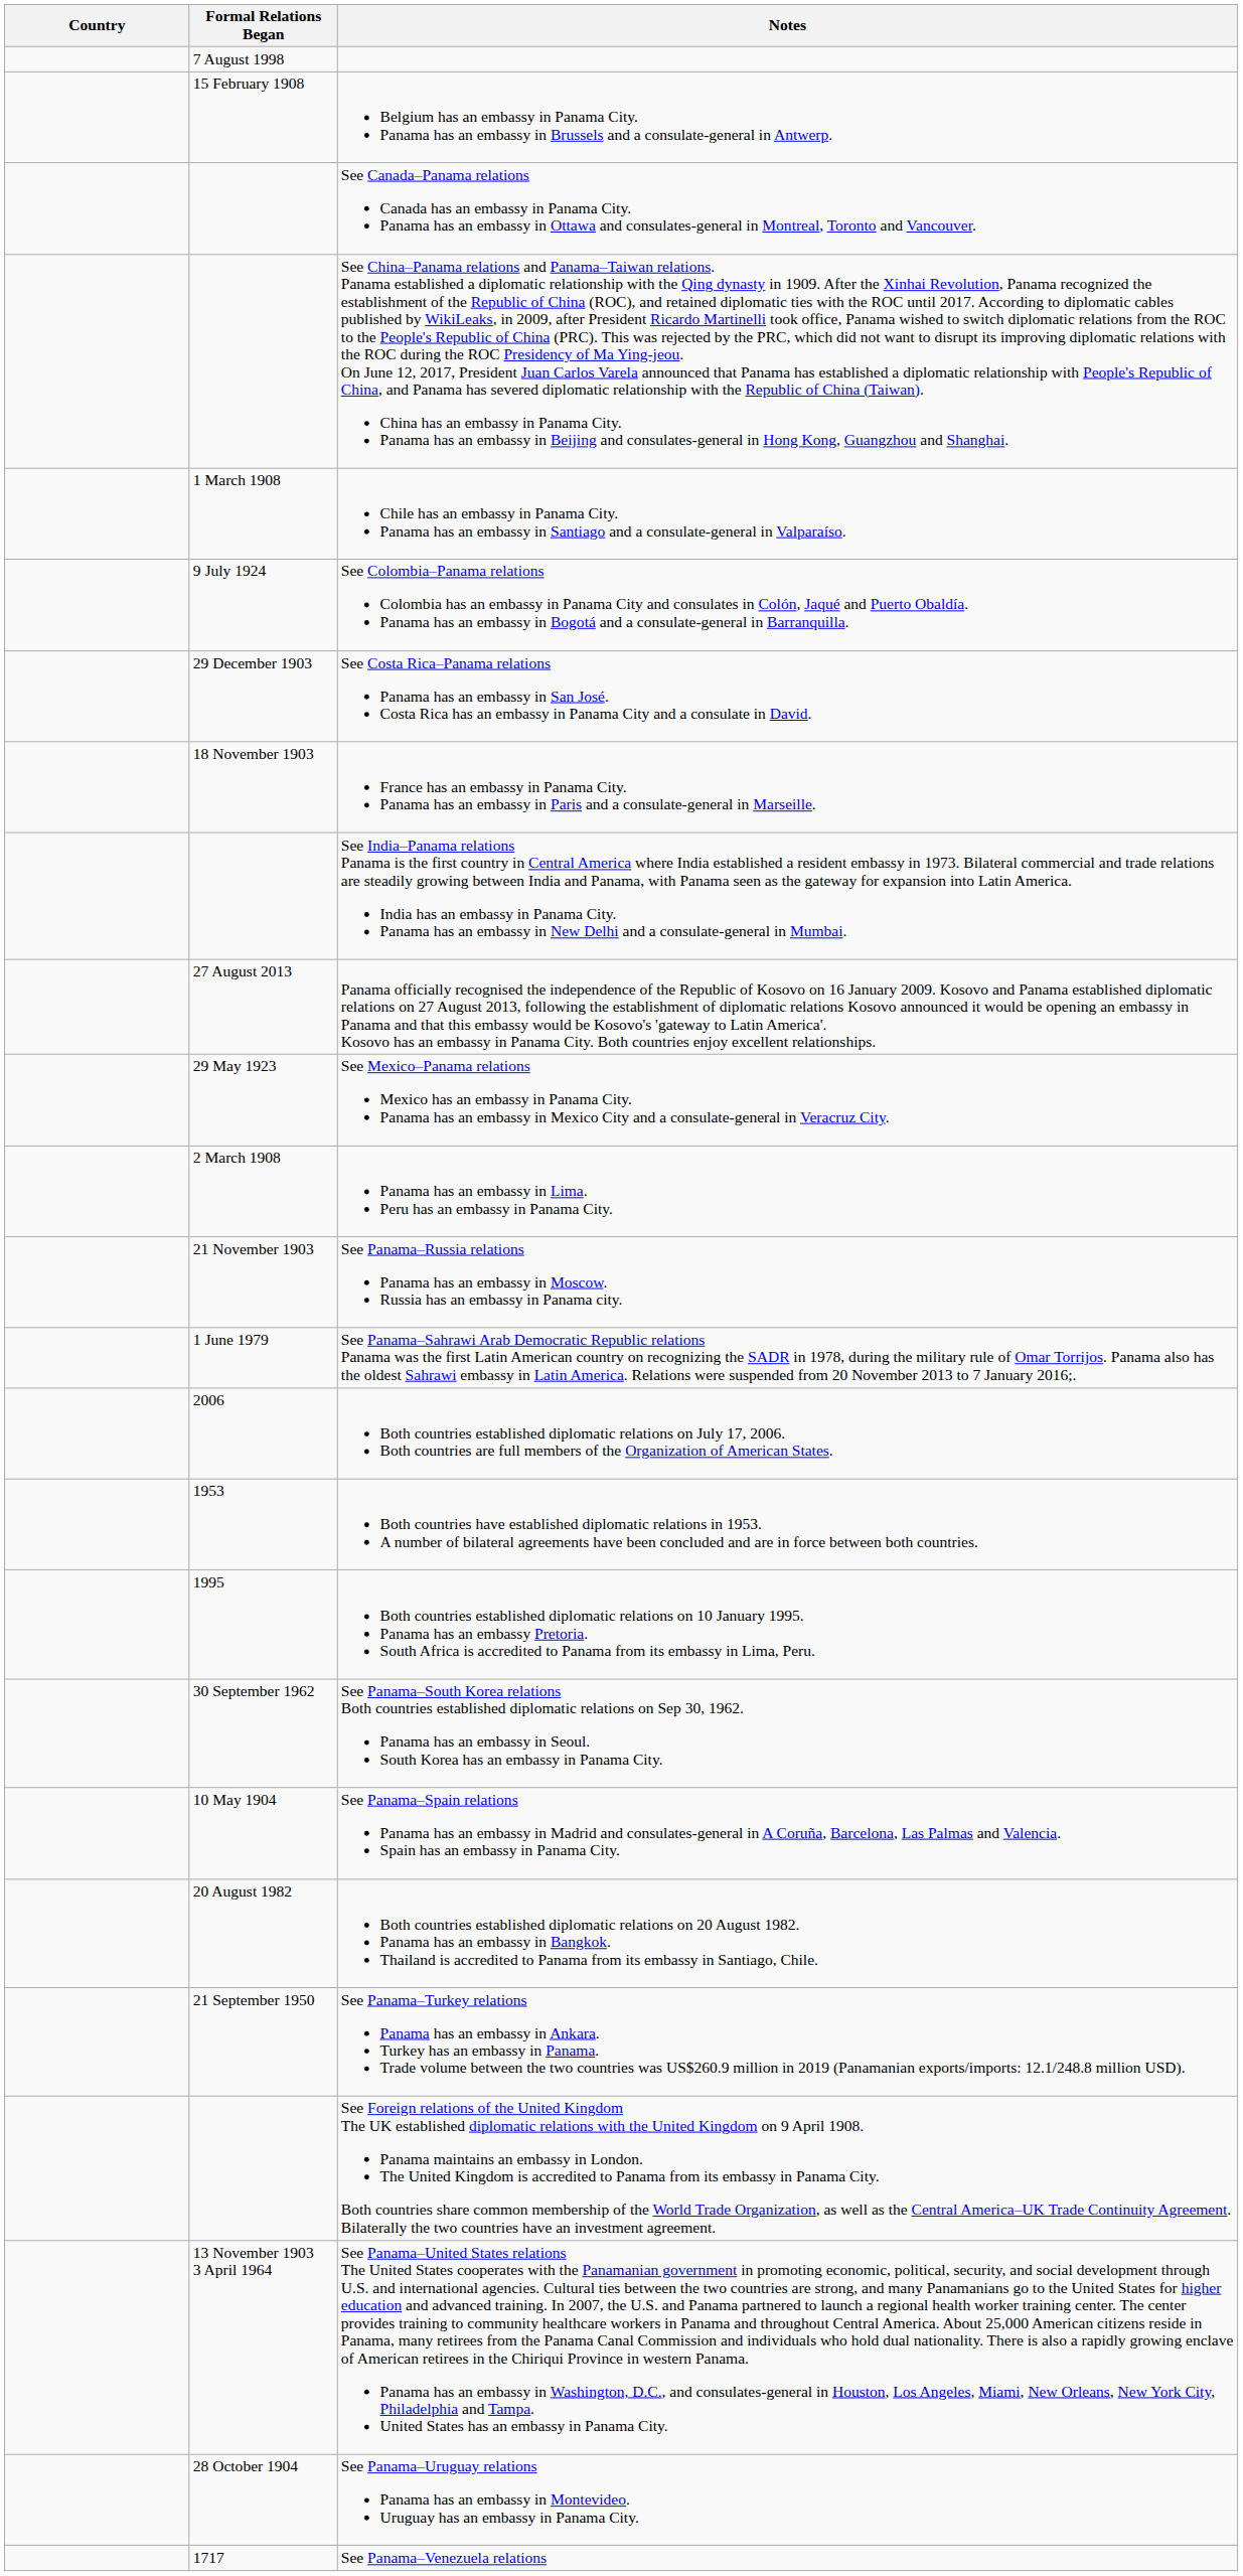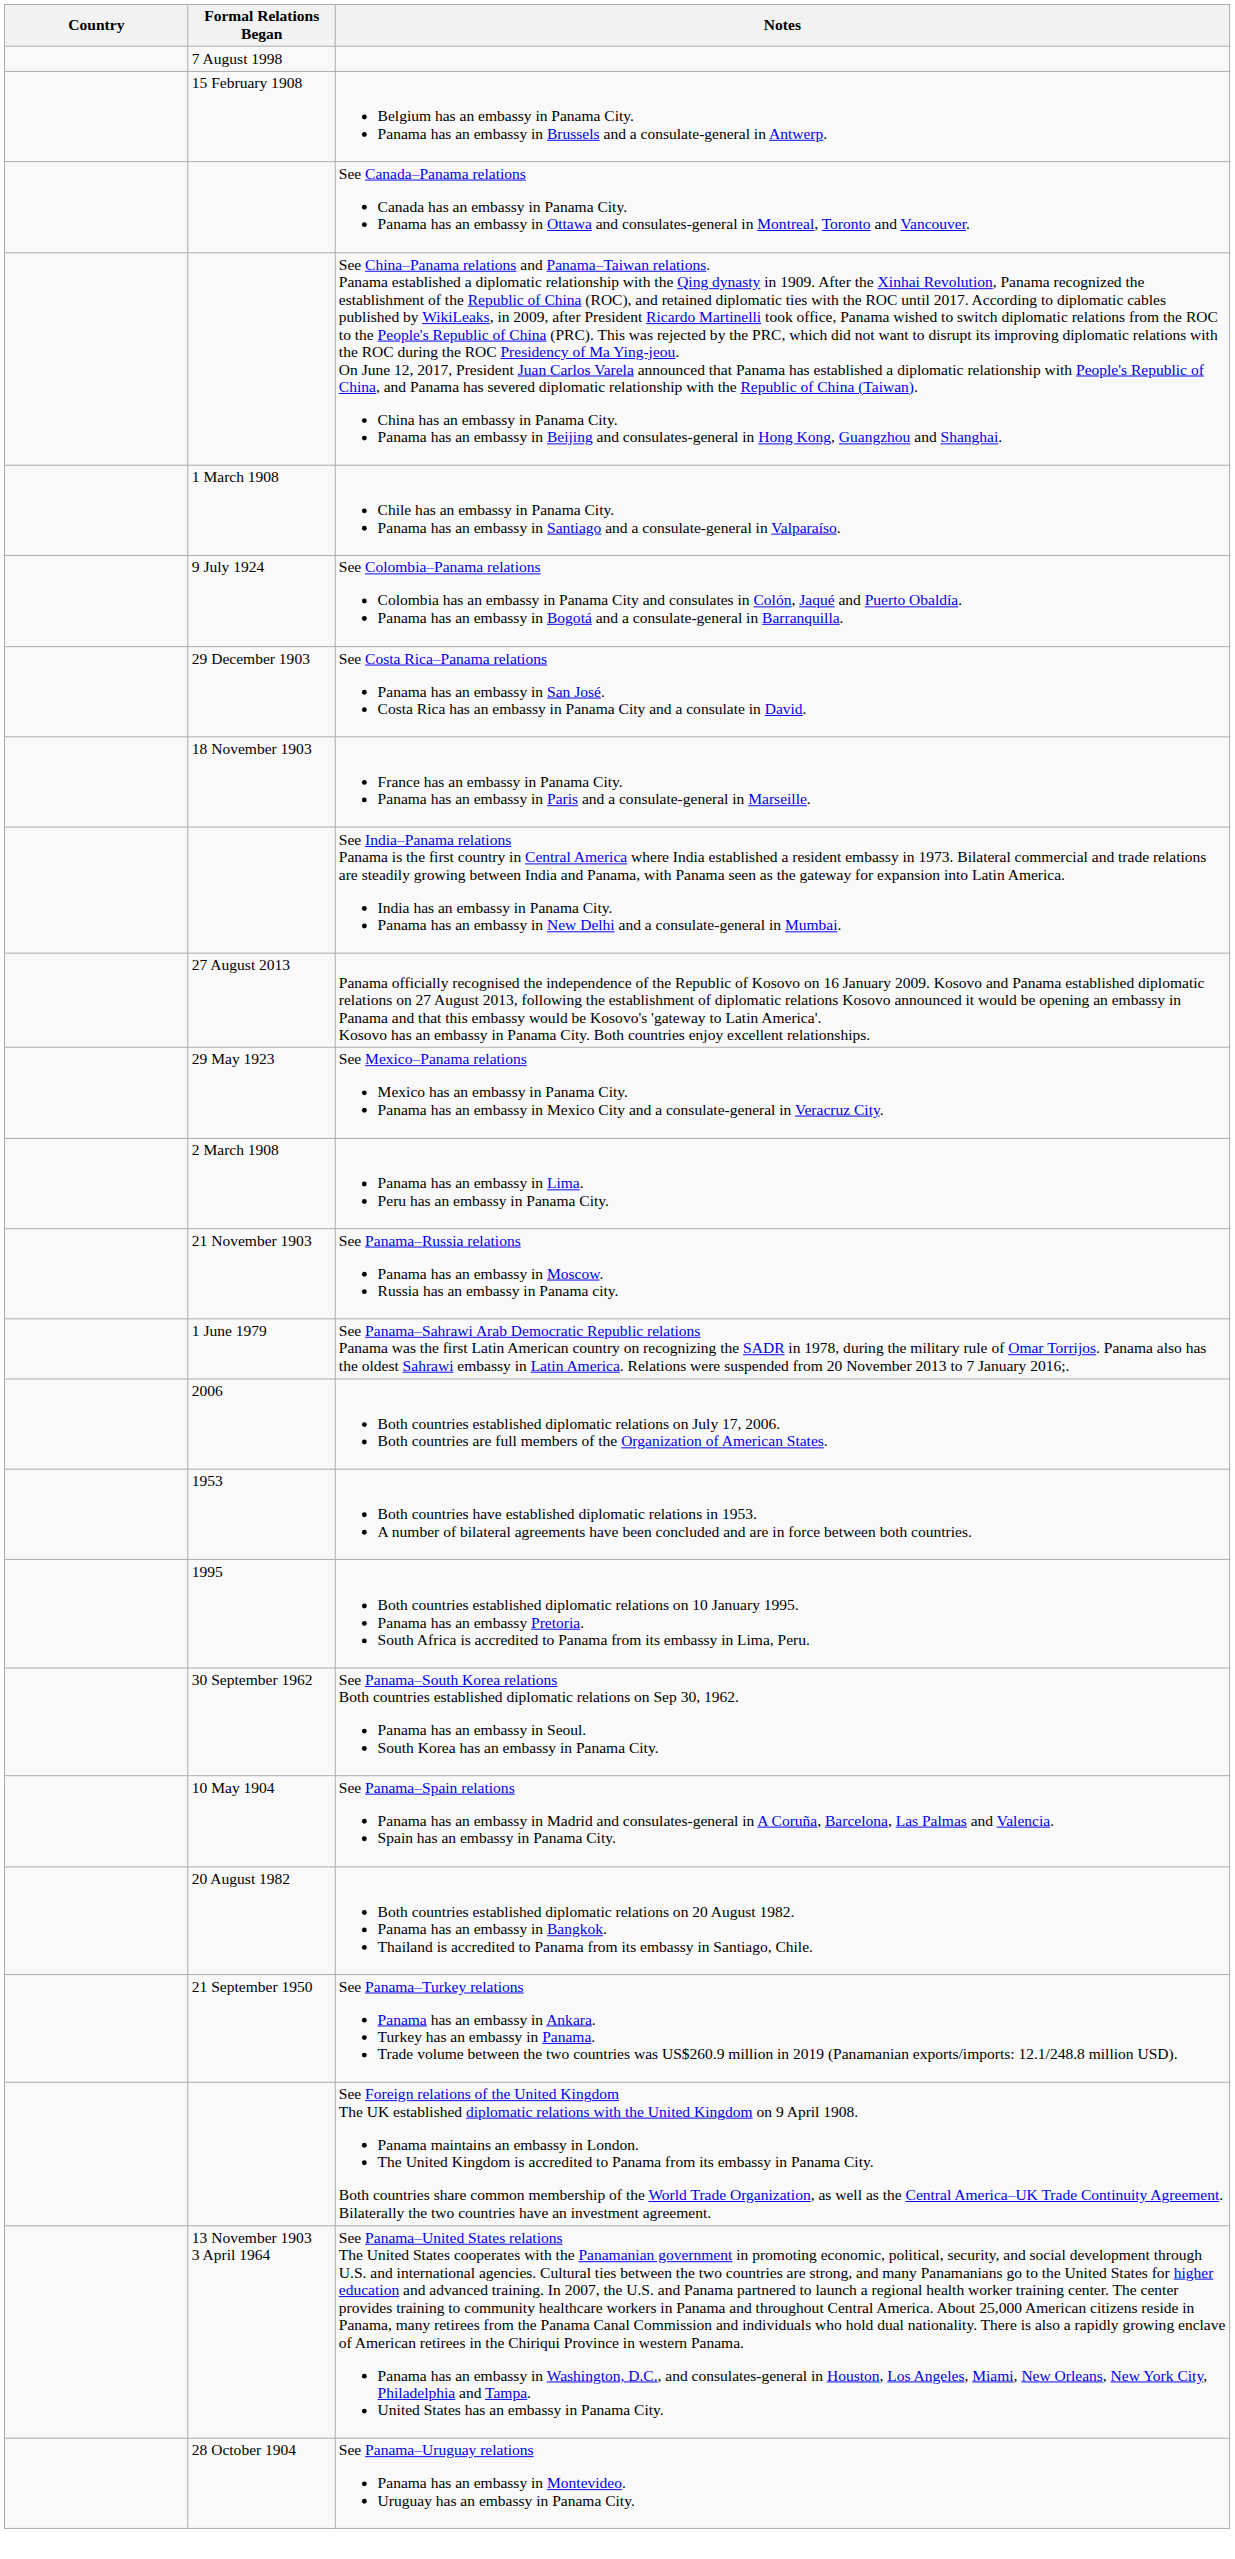- row: 1717 | See Panama–Venezuela relations
